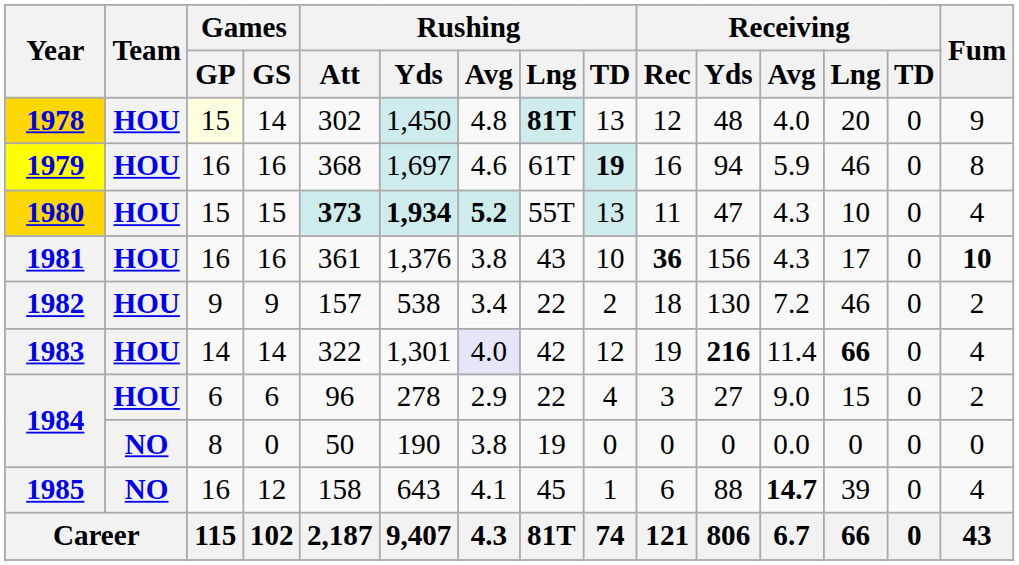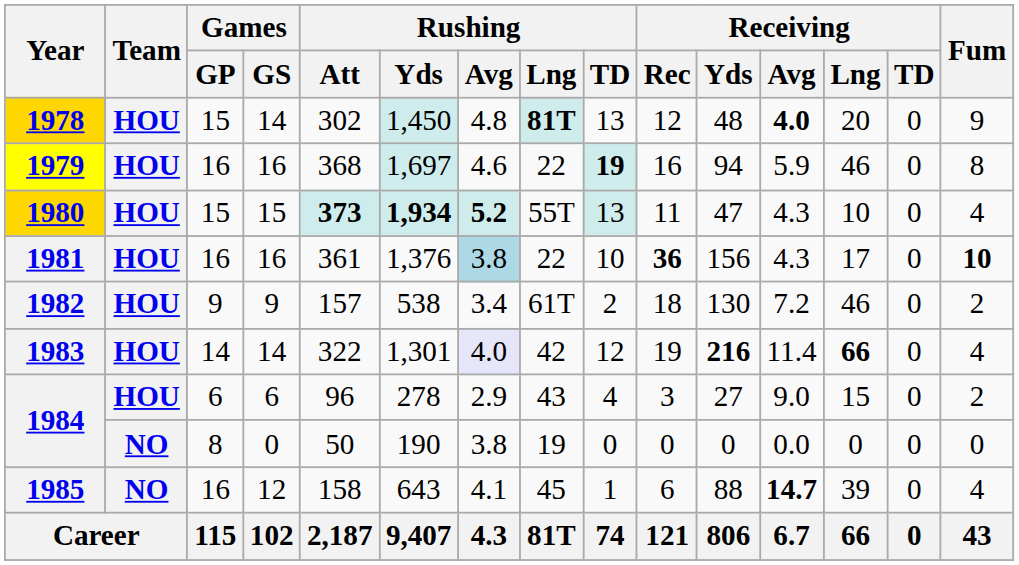1978 | Games / GP: lightyellow background -> no background
1978 | Receiving / Avg: normal -> bold
1979 | Rushing / Lng: 61T -> 22
1981 | Rushing / Avg: no background -> lightblue background
1981 | Rushing / Lng: 43 -> 22
1982 | Rushing / Lng: 22 -> 61T
1984 / 6 | Rushing / Lng: 22 -> 43
